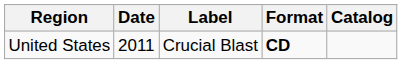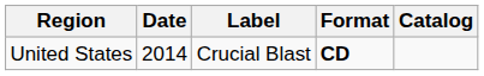United States | Date: 2011 -> 2014
